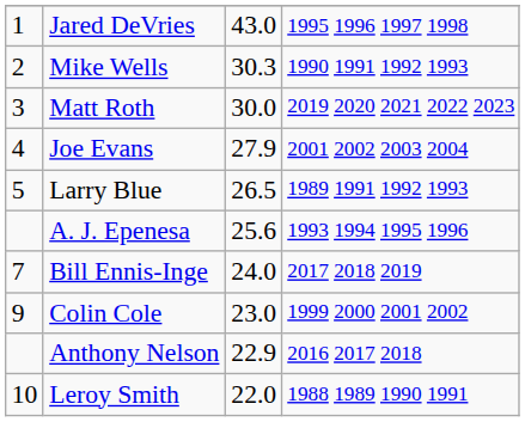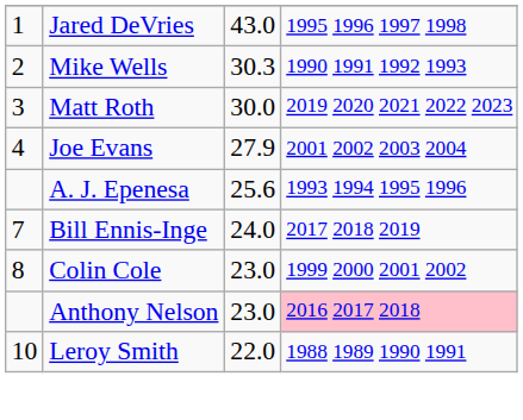- row: 5 | Larry Blue | 26.5 | 1989 1991 1992 1993
Colin Cole | column 1: 9 -> 8
Anthony Nelson | column 3: 22.9 -> 23.0
Anthony Nelson | column 4: no background -> pink background
